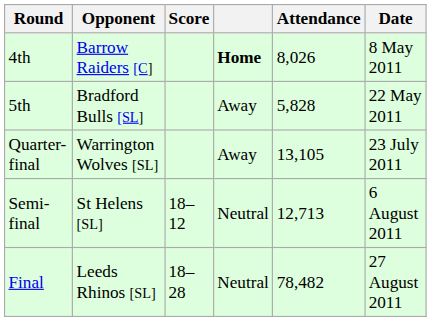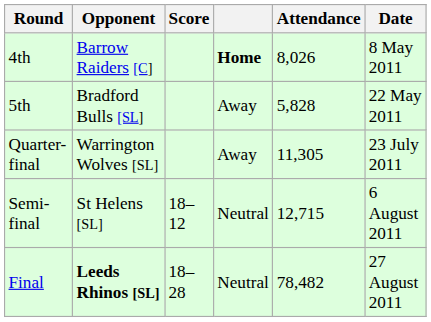Quarter-final | Attendance: 13,105 -> 11,305
Semi-final | Attendance: 12,713 -> 12,715
Final | Opponent: normal -> bold
